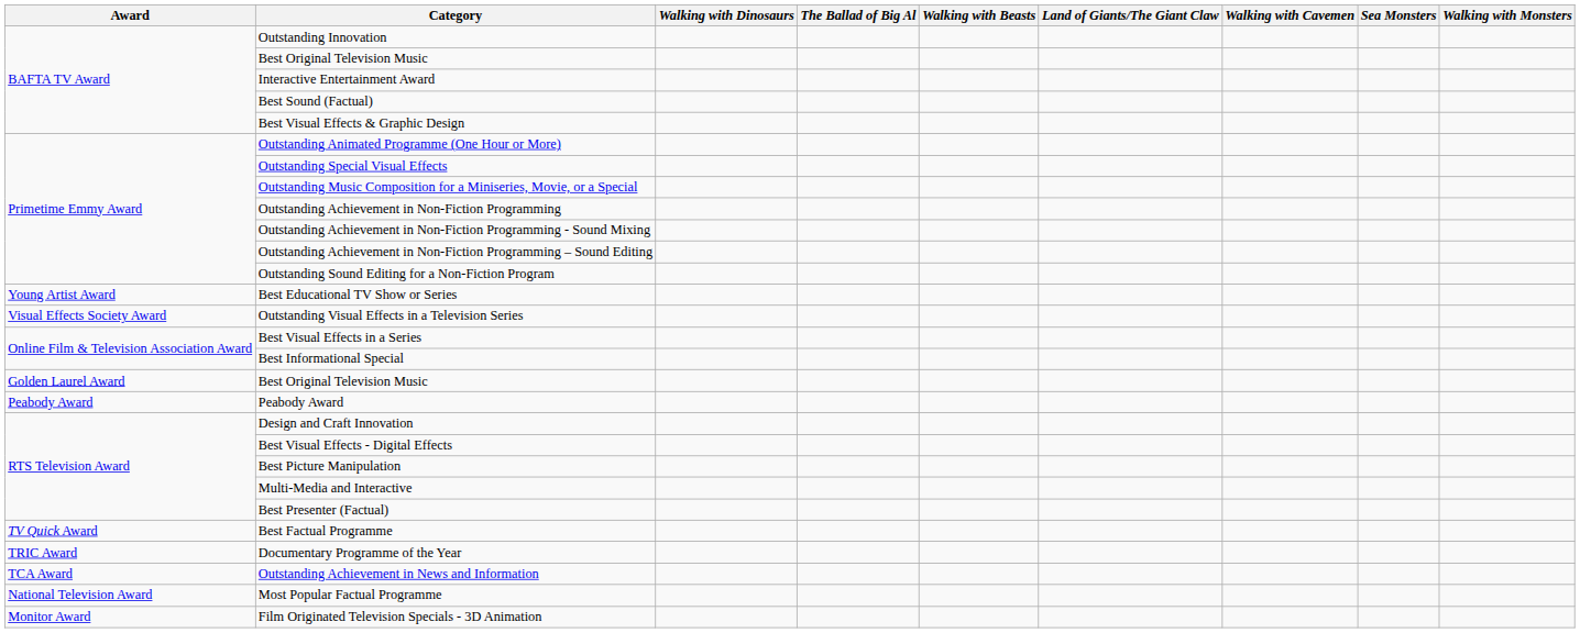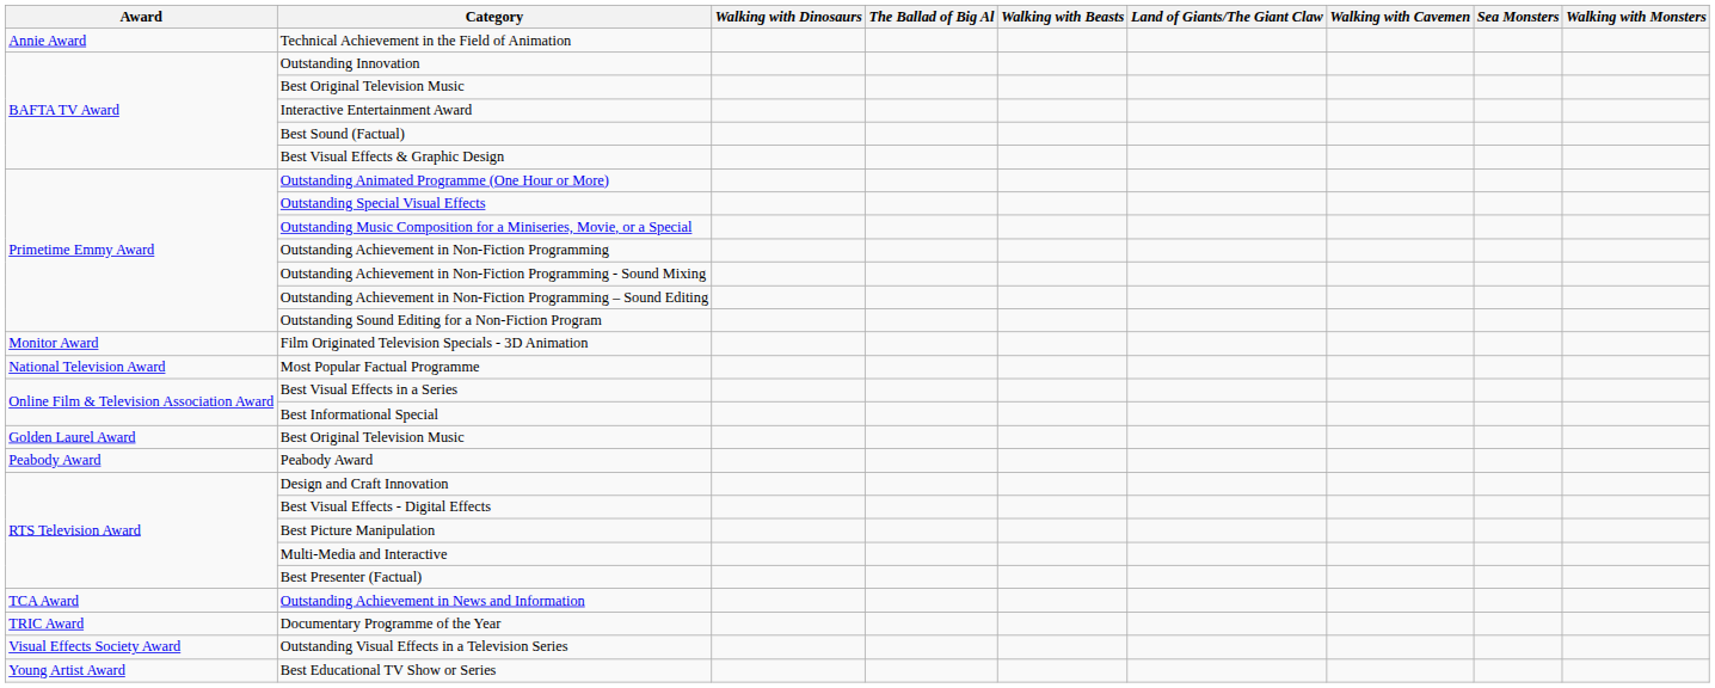+ row: Annie Award | Technical Achievement in the Field of Animation
rows swapped: Film Originated Television Specials - 3D Animation <-> Best Educational TV Show or Series
rows swapped: Most Popular Factual Programme <-> Outstanding Visual Effects in a Television Series
- row: TV Quick Award | Best Factual Programme
rows swapped: Outstanding Achievement in News and Information <-> Documentary Programme of the Year
